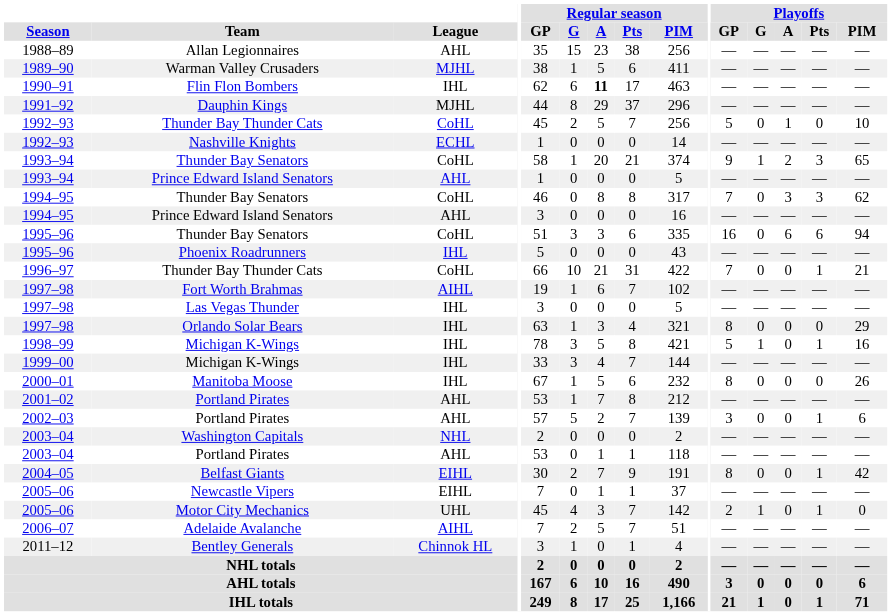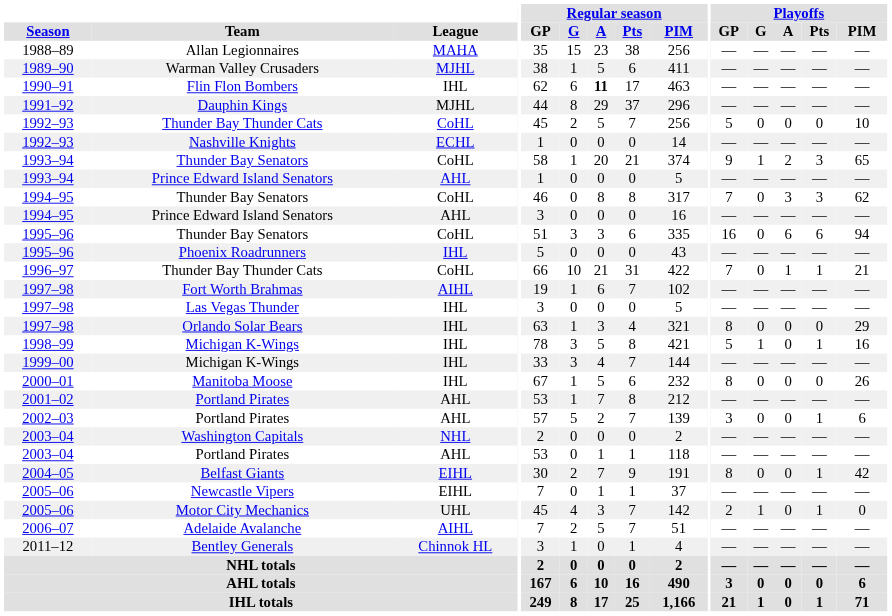Allan Legionnaires | League: AHL -> MAHA
1992–93 / Thunder Bay Thunder Cats | Playoffs / A: 1 -> 0
1996–97 / Thunder Bay Thunder Cats | Playoffs / A: 0 -> 1
